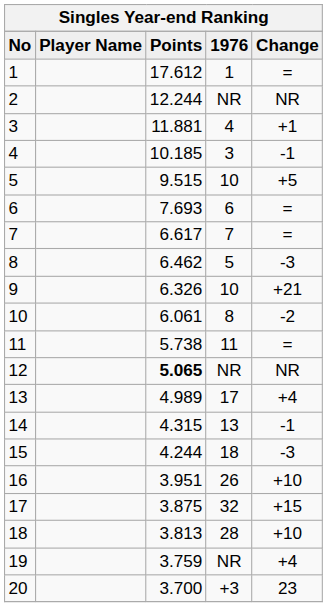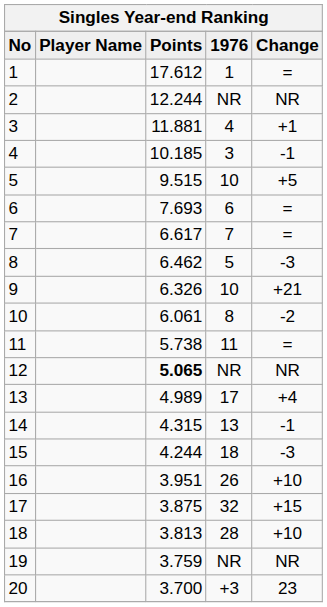19 | Change: +4 -> NR
